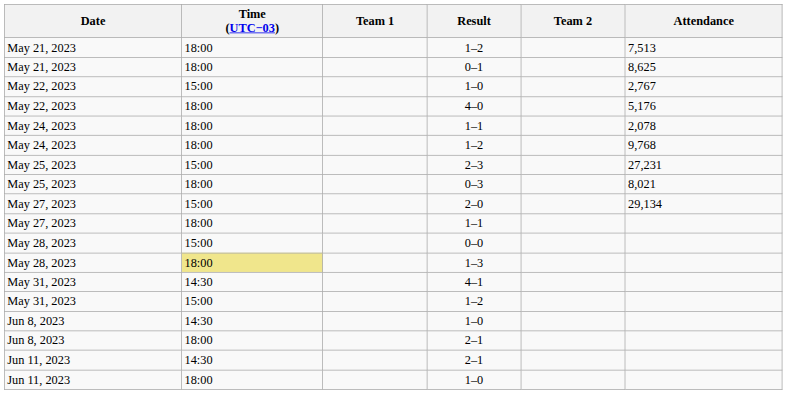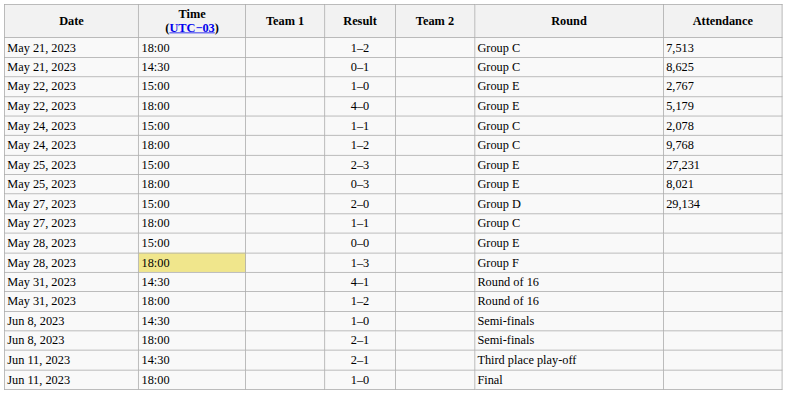+ column: Round | Group C | Group C | Group E | Group E | Group C | Group C | Group E | Group E | Group D | Group C | Group E | Group F | Round of 16 | Round of 16 | Semi-finals | Semi-finals | Third place play-off | Final
0–1 | Time (UTC−03): 18:00 -> 14:30
4–0 | Attendance: 5,176 -> 5,179
May 24, 2023 / 1–1 | Time (UTC−03): 18:00 -> 15:00
May 31, 2023 / 1–2 | Time (UTC−03): 15:00 -> 18:00
